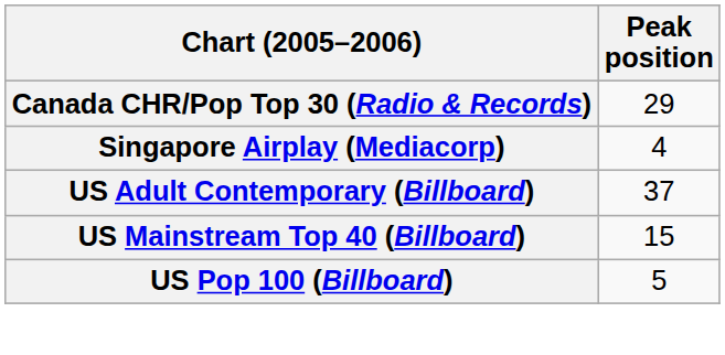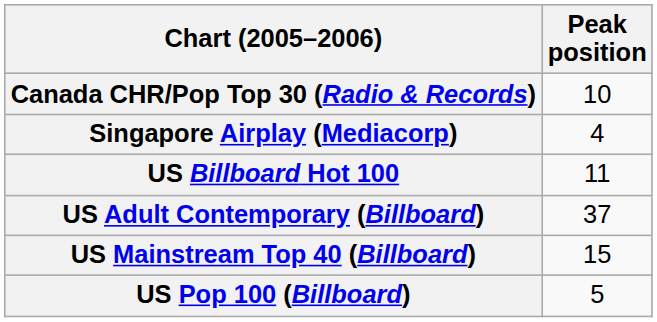Canada CHR/Pop Top 30 (Radio & Records) | Peak position: 29 -> 10
+ row: US Billboard Hot 100 | 11
